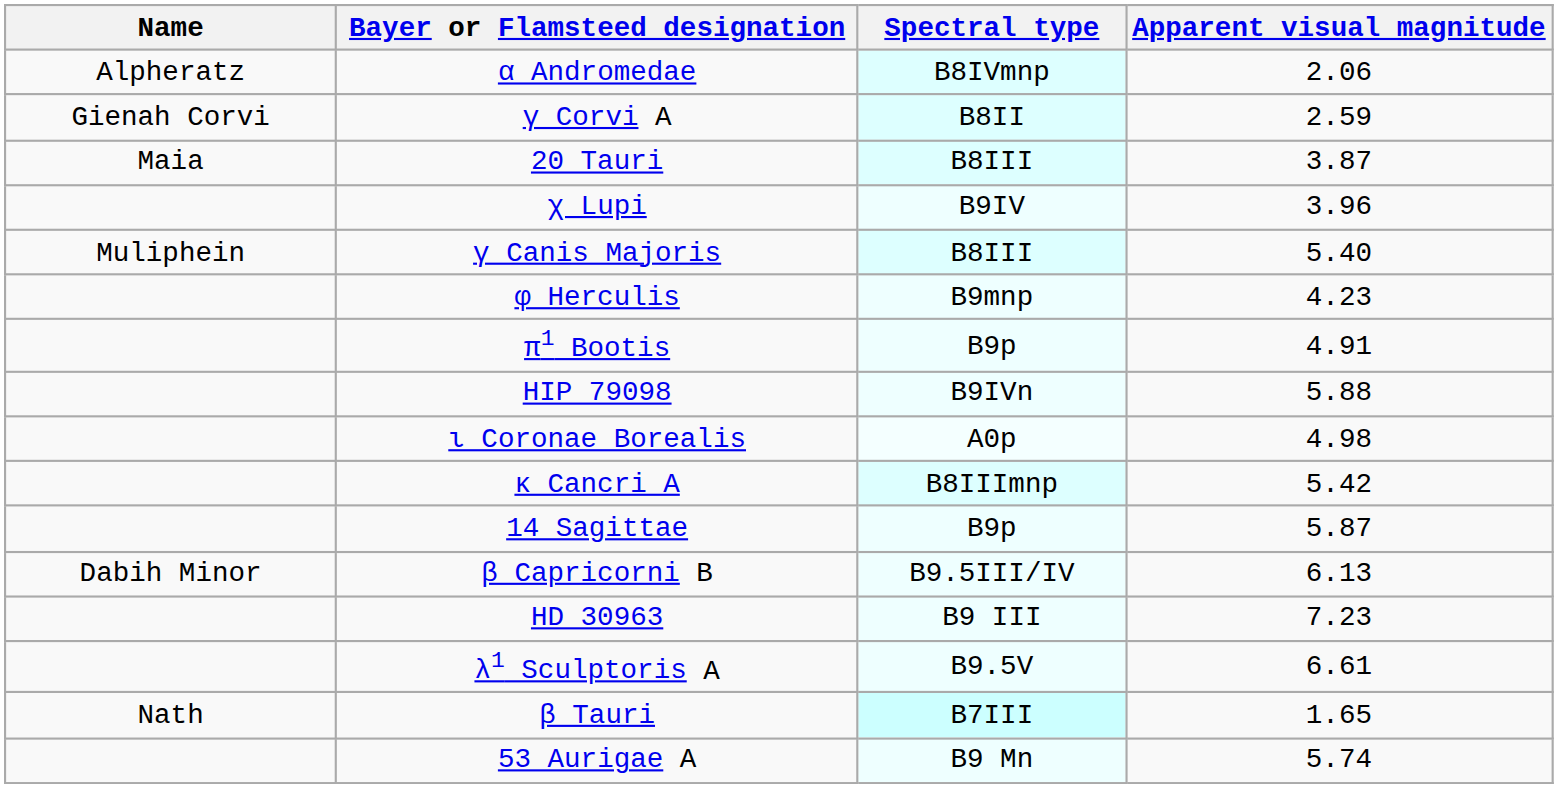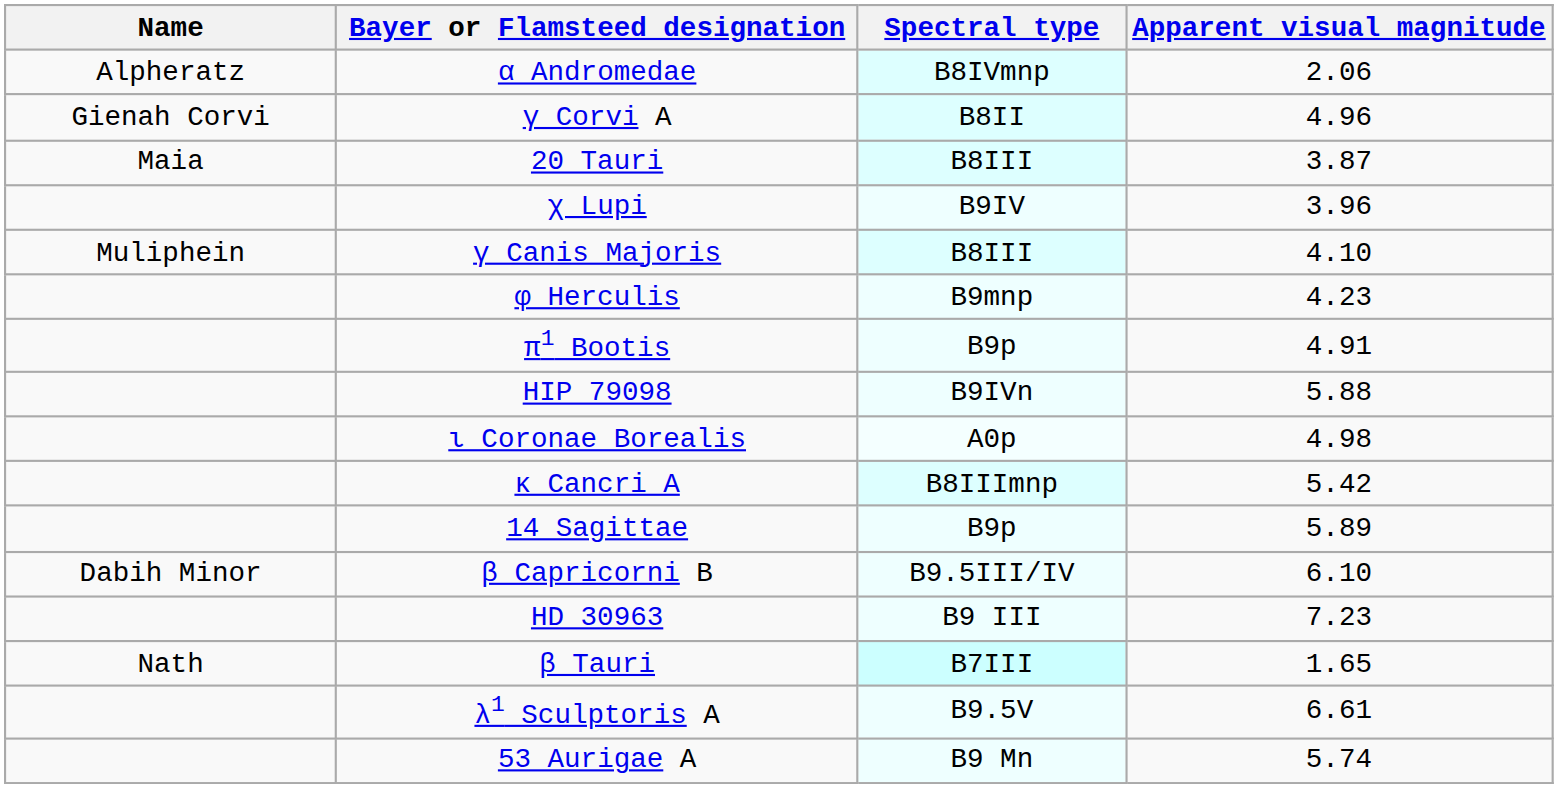γ Corvi A | Apparent visual magnitude: 2.59 -> 4.96
γ Canis Majoris | Apparent visual magnitude: 5.40 -> 4.10
14 Sagittae | Apparent visual magnitude: 5.87 -> 5.89
β Capricorni B | Apparent visual magnitude: 6.13 -> 6.10
rows swapped: β Tauri <-> λ1 Sculptoris A
